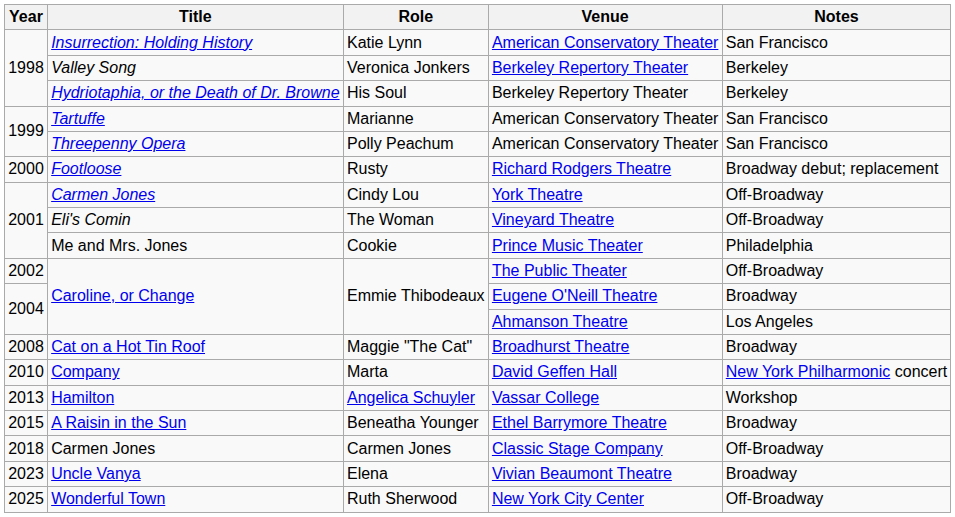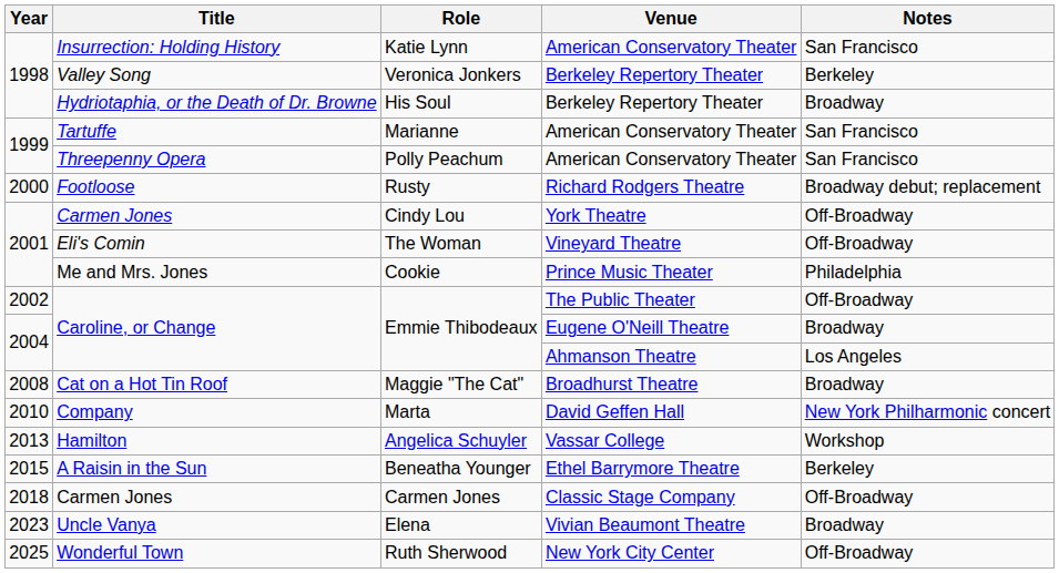His Soul | Notes: Berkeley -> Broadway
Beneatha Younger | Notes: Broadway -> Berkeley
